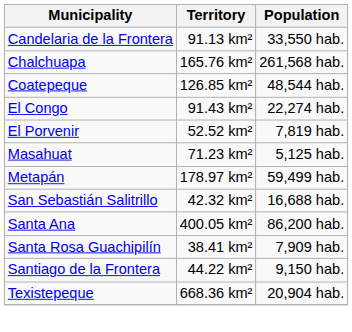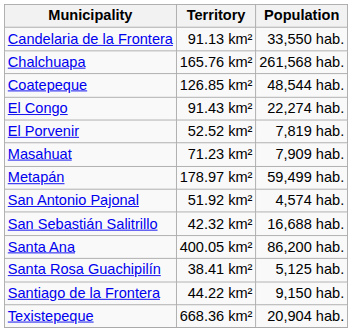Masahuat | Population: 5,125 hab. -> 7,909 hab.
+ row: San Antonio Pajonal | 51.92 km² | 4,574 hab.
Santa Rosa Guachipilín | Population: 7,909 hab. -> 5,125 hab.
